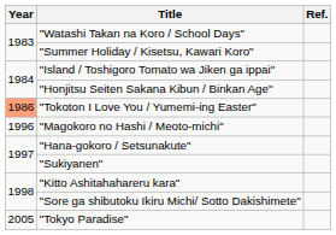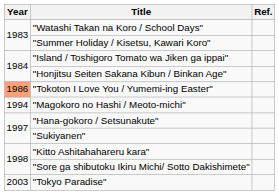"Magokoro no Hashi / Meoto-michi" | Year: 1996 -> 1994
"Tokyo Paradise" | Year: 2005 -> 2003
